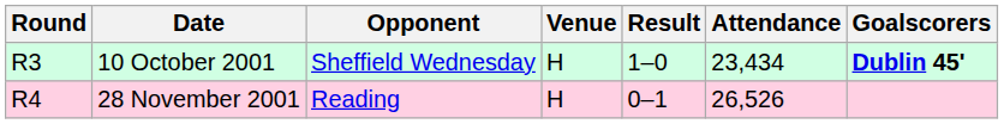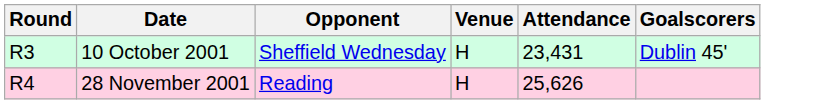- column: Result | 1–0 | 0–1
10 October 2001 | Attendance: 23,434 -> 23,431
10 October 2001 | Goalscorers: bold -> normal
28 November 2001 | Attendance: 26,526 -> 25,626
